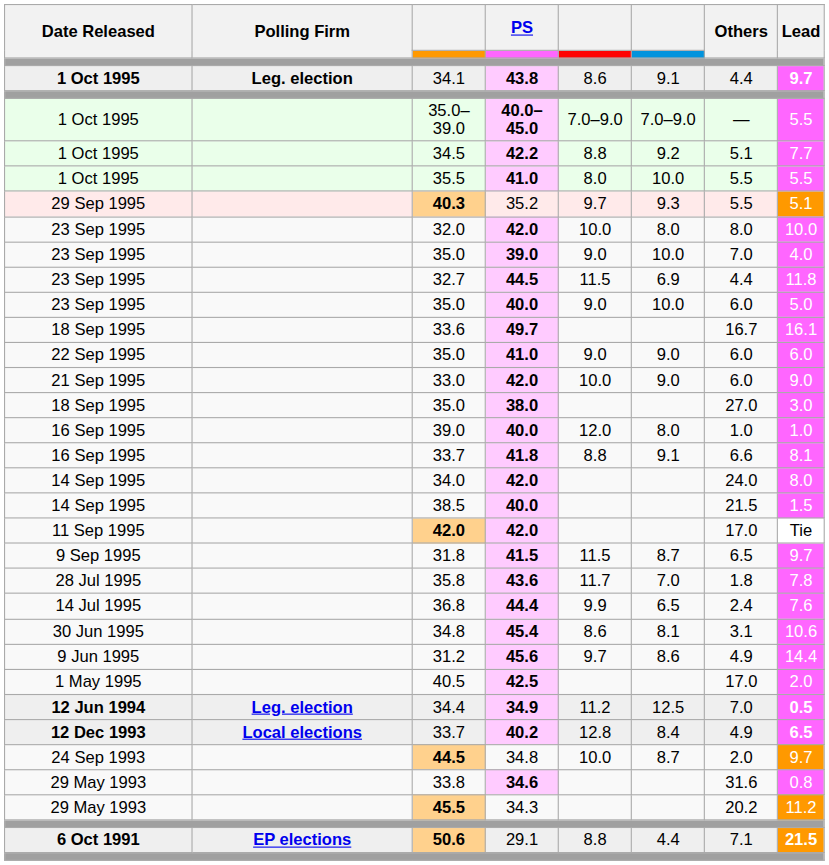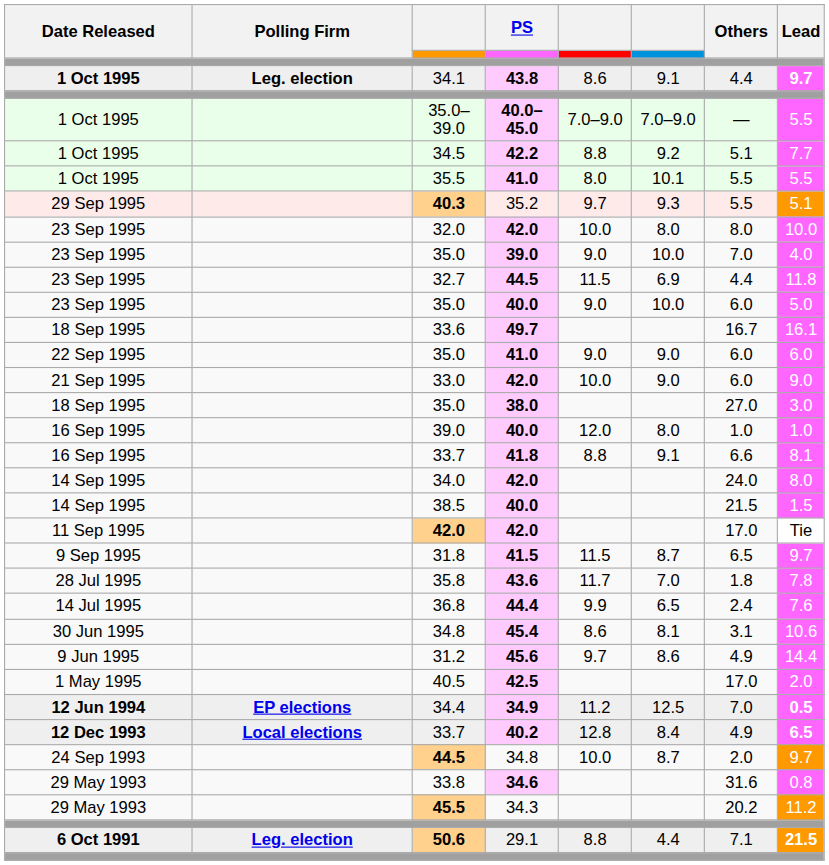35.5 | column 6: 10.0 -> 10.1
34.4 | Polling Firm: Leg. election -> EP elections
50.6 | Polling Firm: EP elections -> Leg. election
